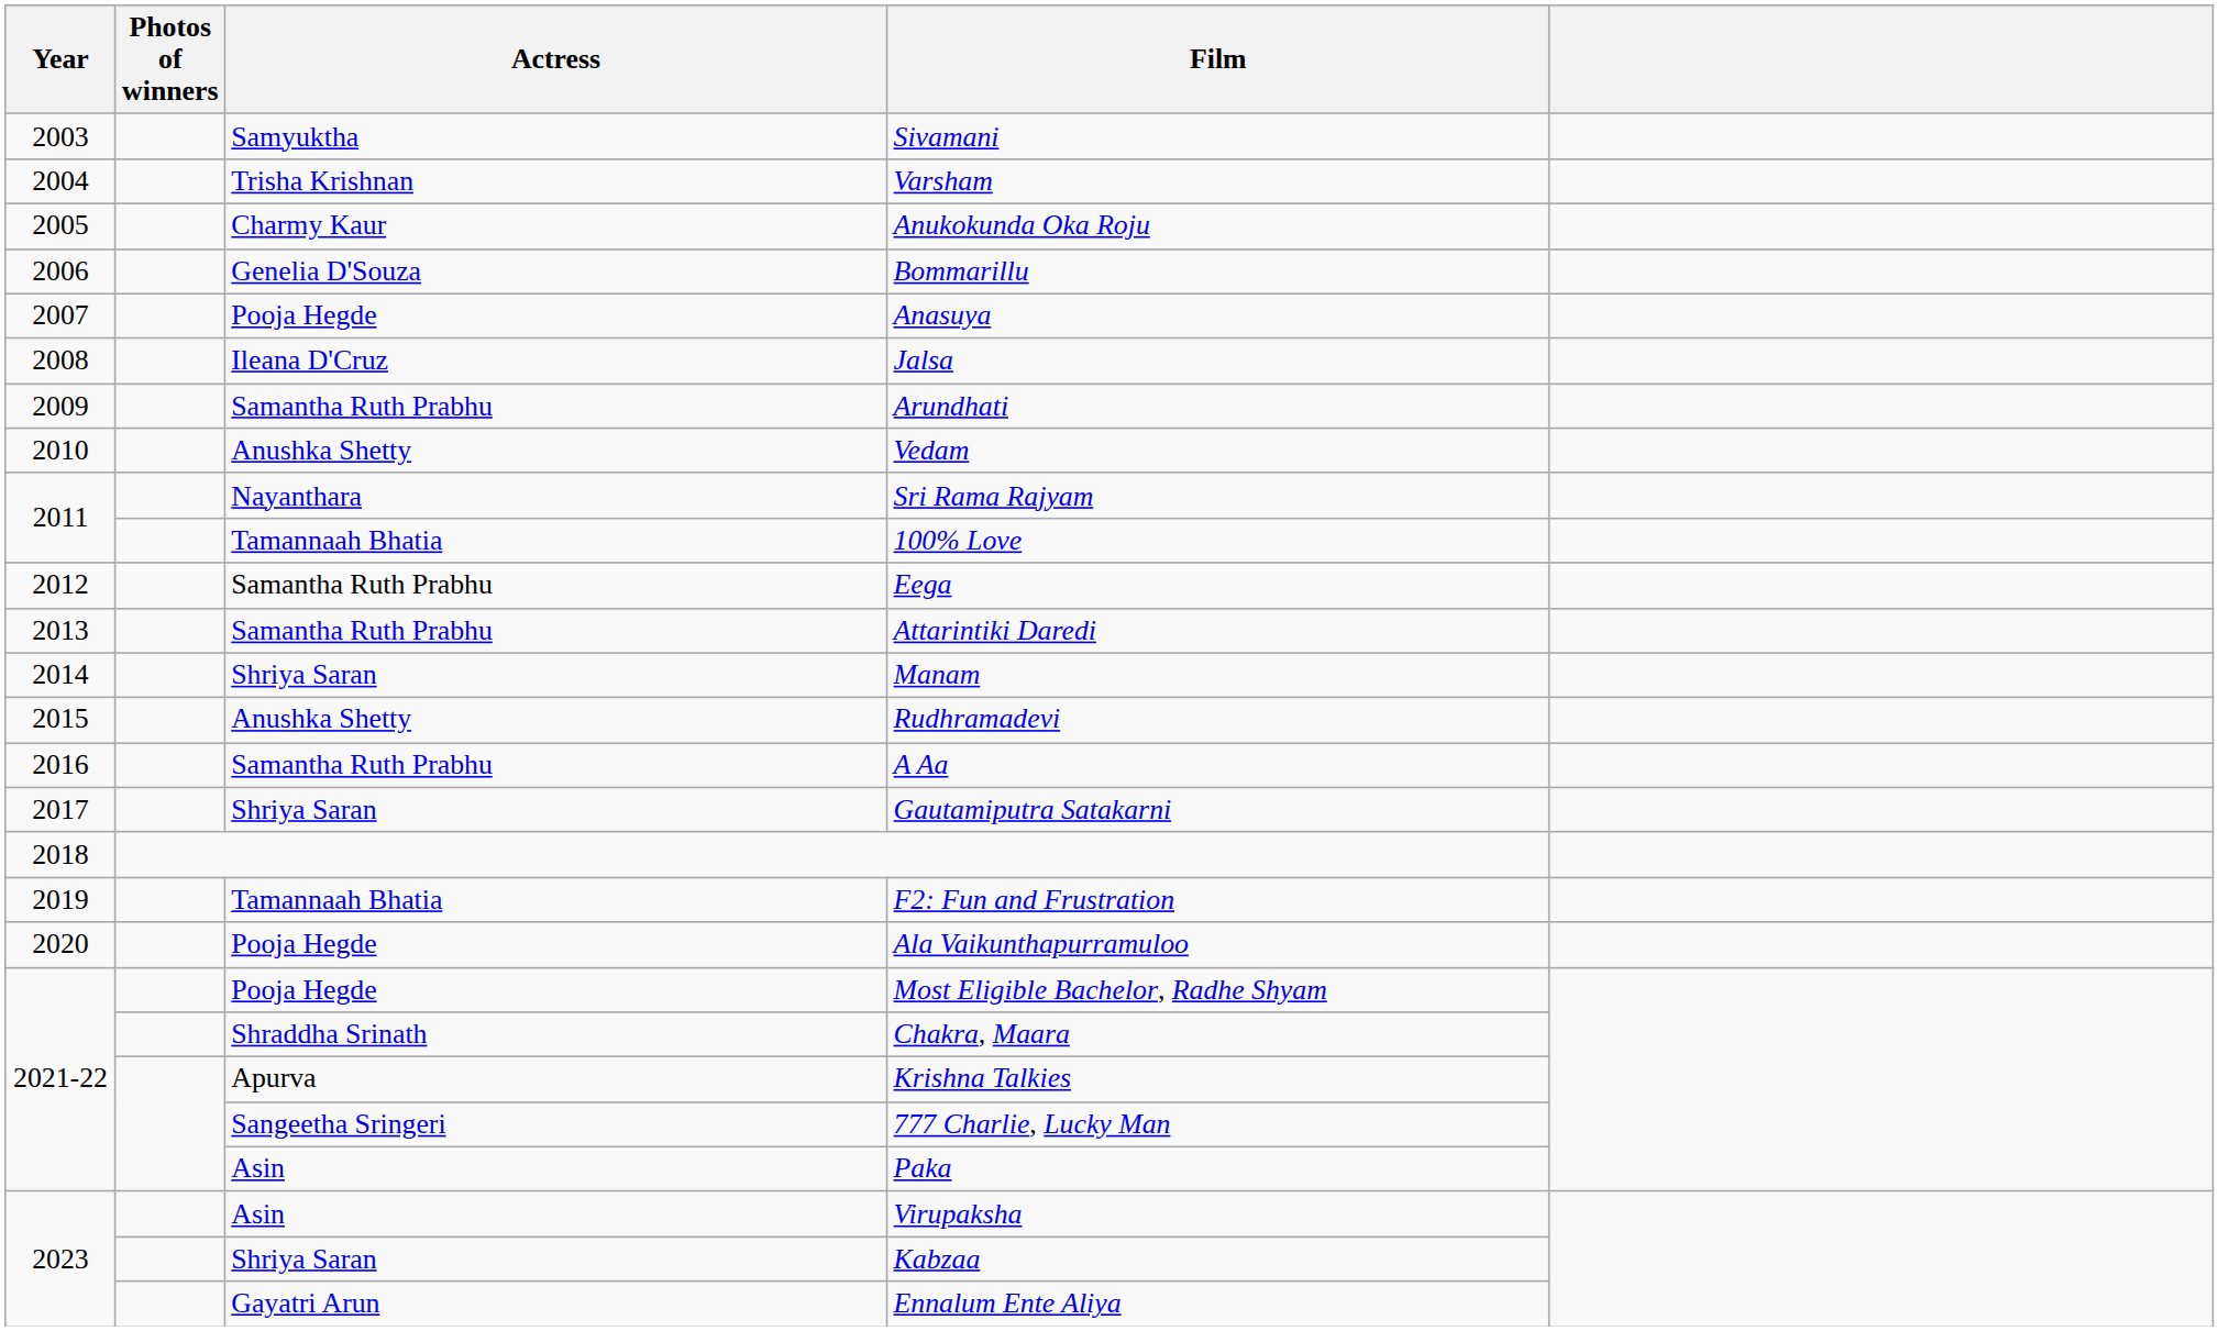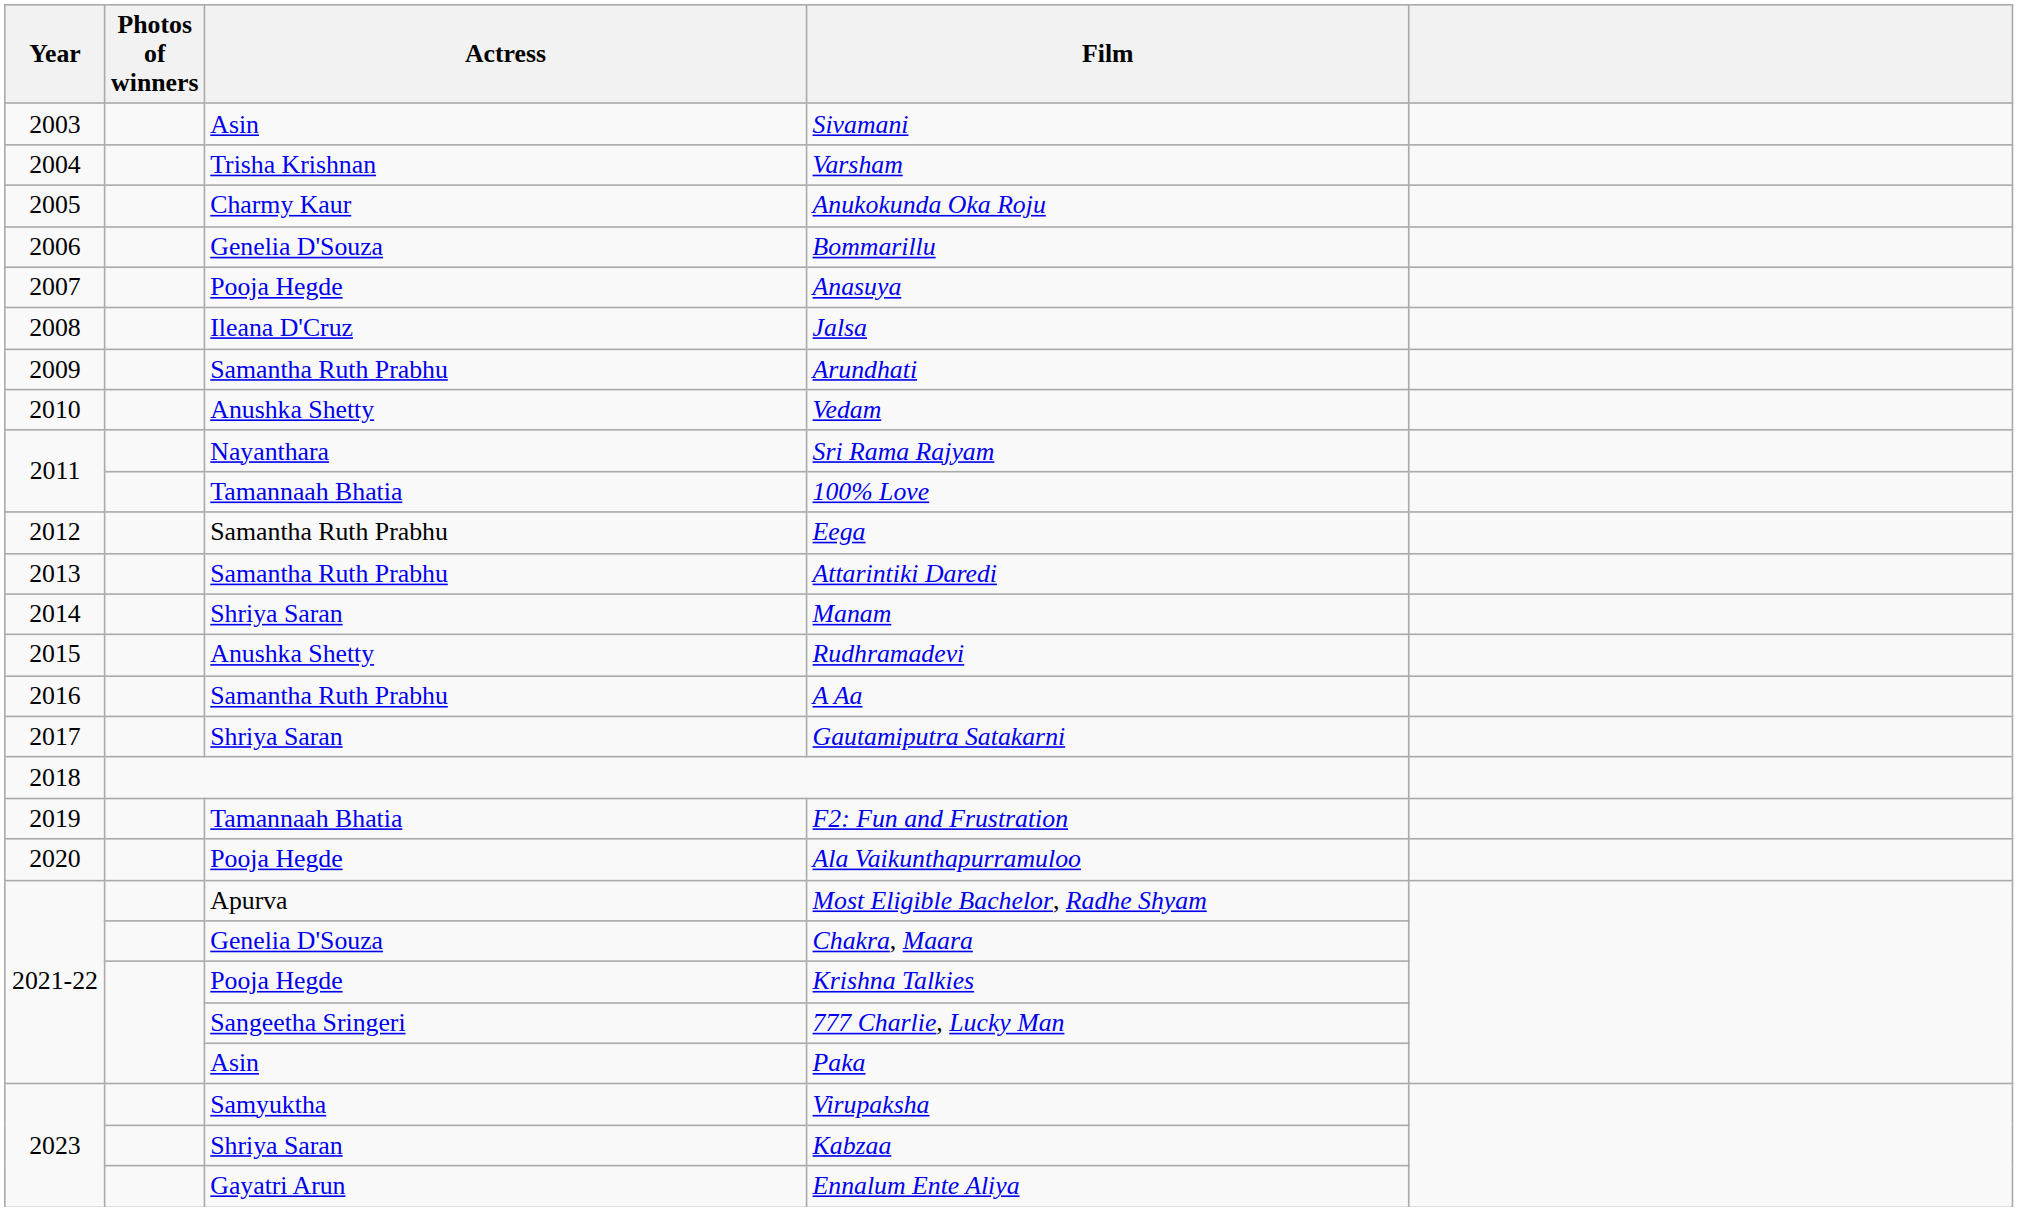Sivamani | Actress: Samyuktha -> Asin
Most Eligible Bachelor, Radhe Shyam | Actress: Pooja Hegde -> Apurva
Chakra, Maara | Actress: Shraddha Srinath -> Genelia D'Souza
Krishna Talkies | Actress: Apurva -> Pooja Hegde
Virupaksha | Actress: Asin -> Samyuktha
